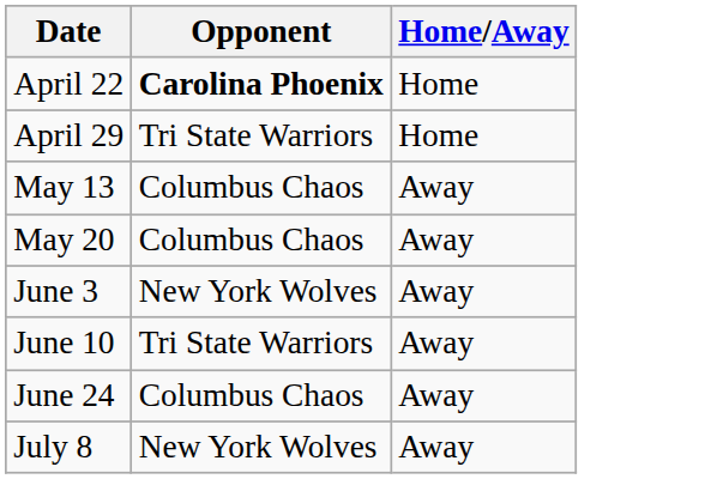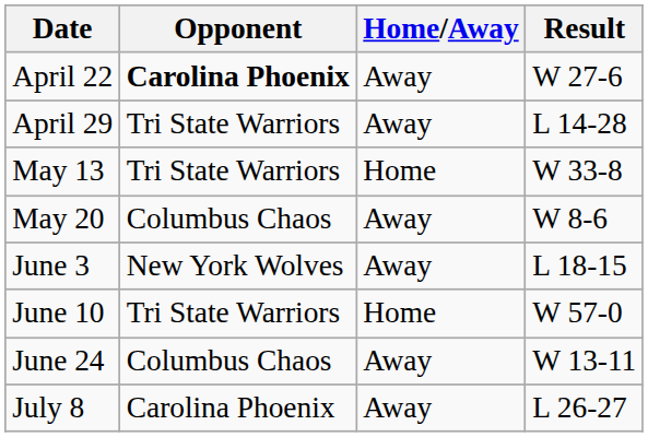+ column: Result | W 27-6 | L 14-28 | W 33-8 | W 8-6 | L 18-15 | W 57-0 | W 13-11 | L 26-27
April 22 | Home/Away: Home -> Away
April 29 | Home/Away: Home -> Away
May 13 | Opponent: Columbus Chaos -> Tri State Warriors
May 13 | Home/Away: Away -> Home
June 10 | Home/Away: Away -> Home
July 8 | Opponent: New York Wolves -> Carolina Phoenix
